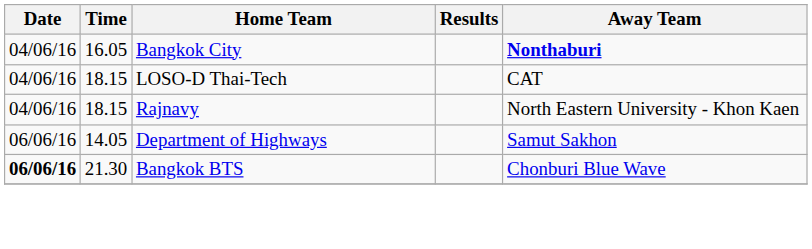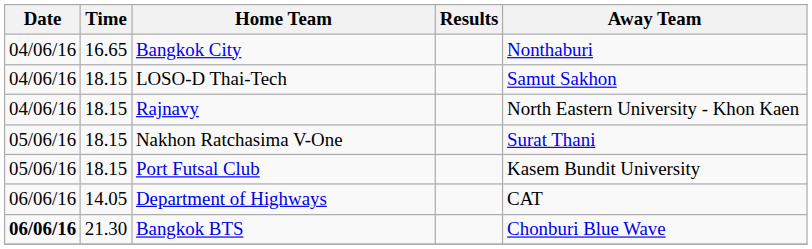Bangkok City | Time: 16.05 -> 16.65
Bangkok City | Away Team: bold -> normal
LOSO-D Thai-Tech | Away Team: CAT -> Samut Sakhon
+ row: 05/06/16 | 18.15 | Nakhon Ratchasima V-One | Surat Thani
+ row: 05/06/16 | 18.15 | Port Futsal Club | Kasem Bundit University
Department of Highways | Away Team: Samut Sakhon -> CAT
